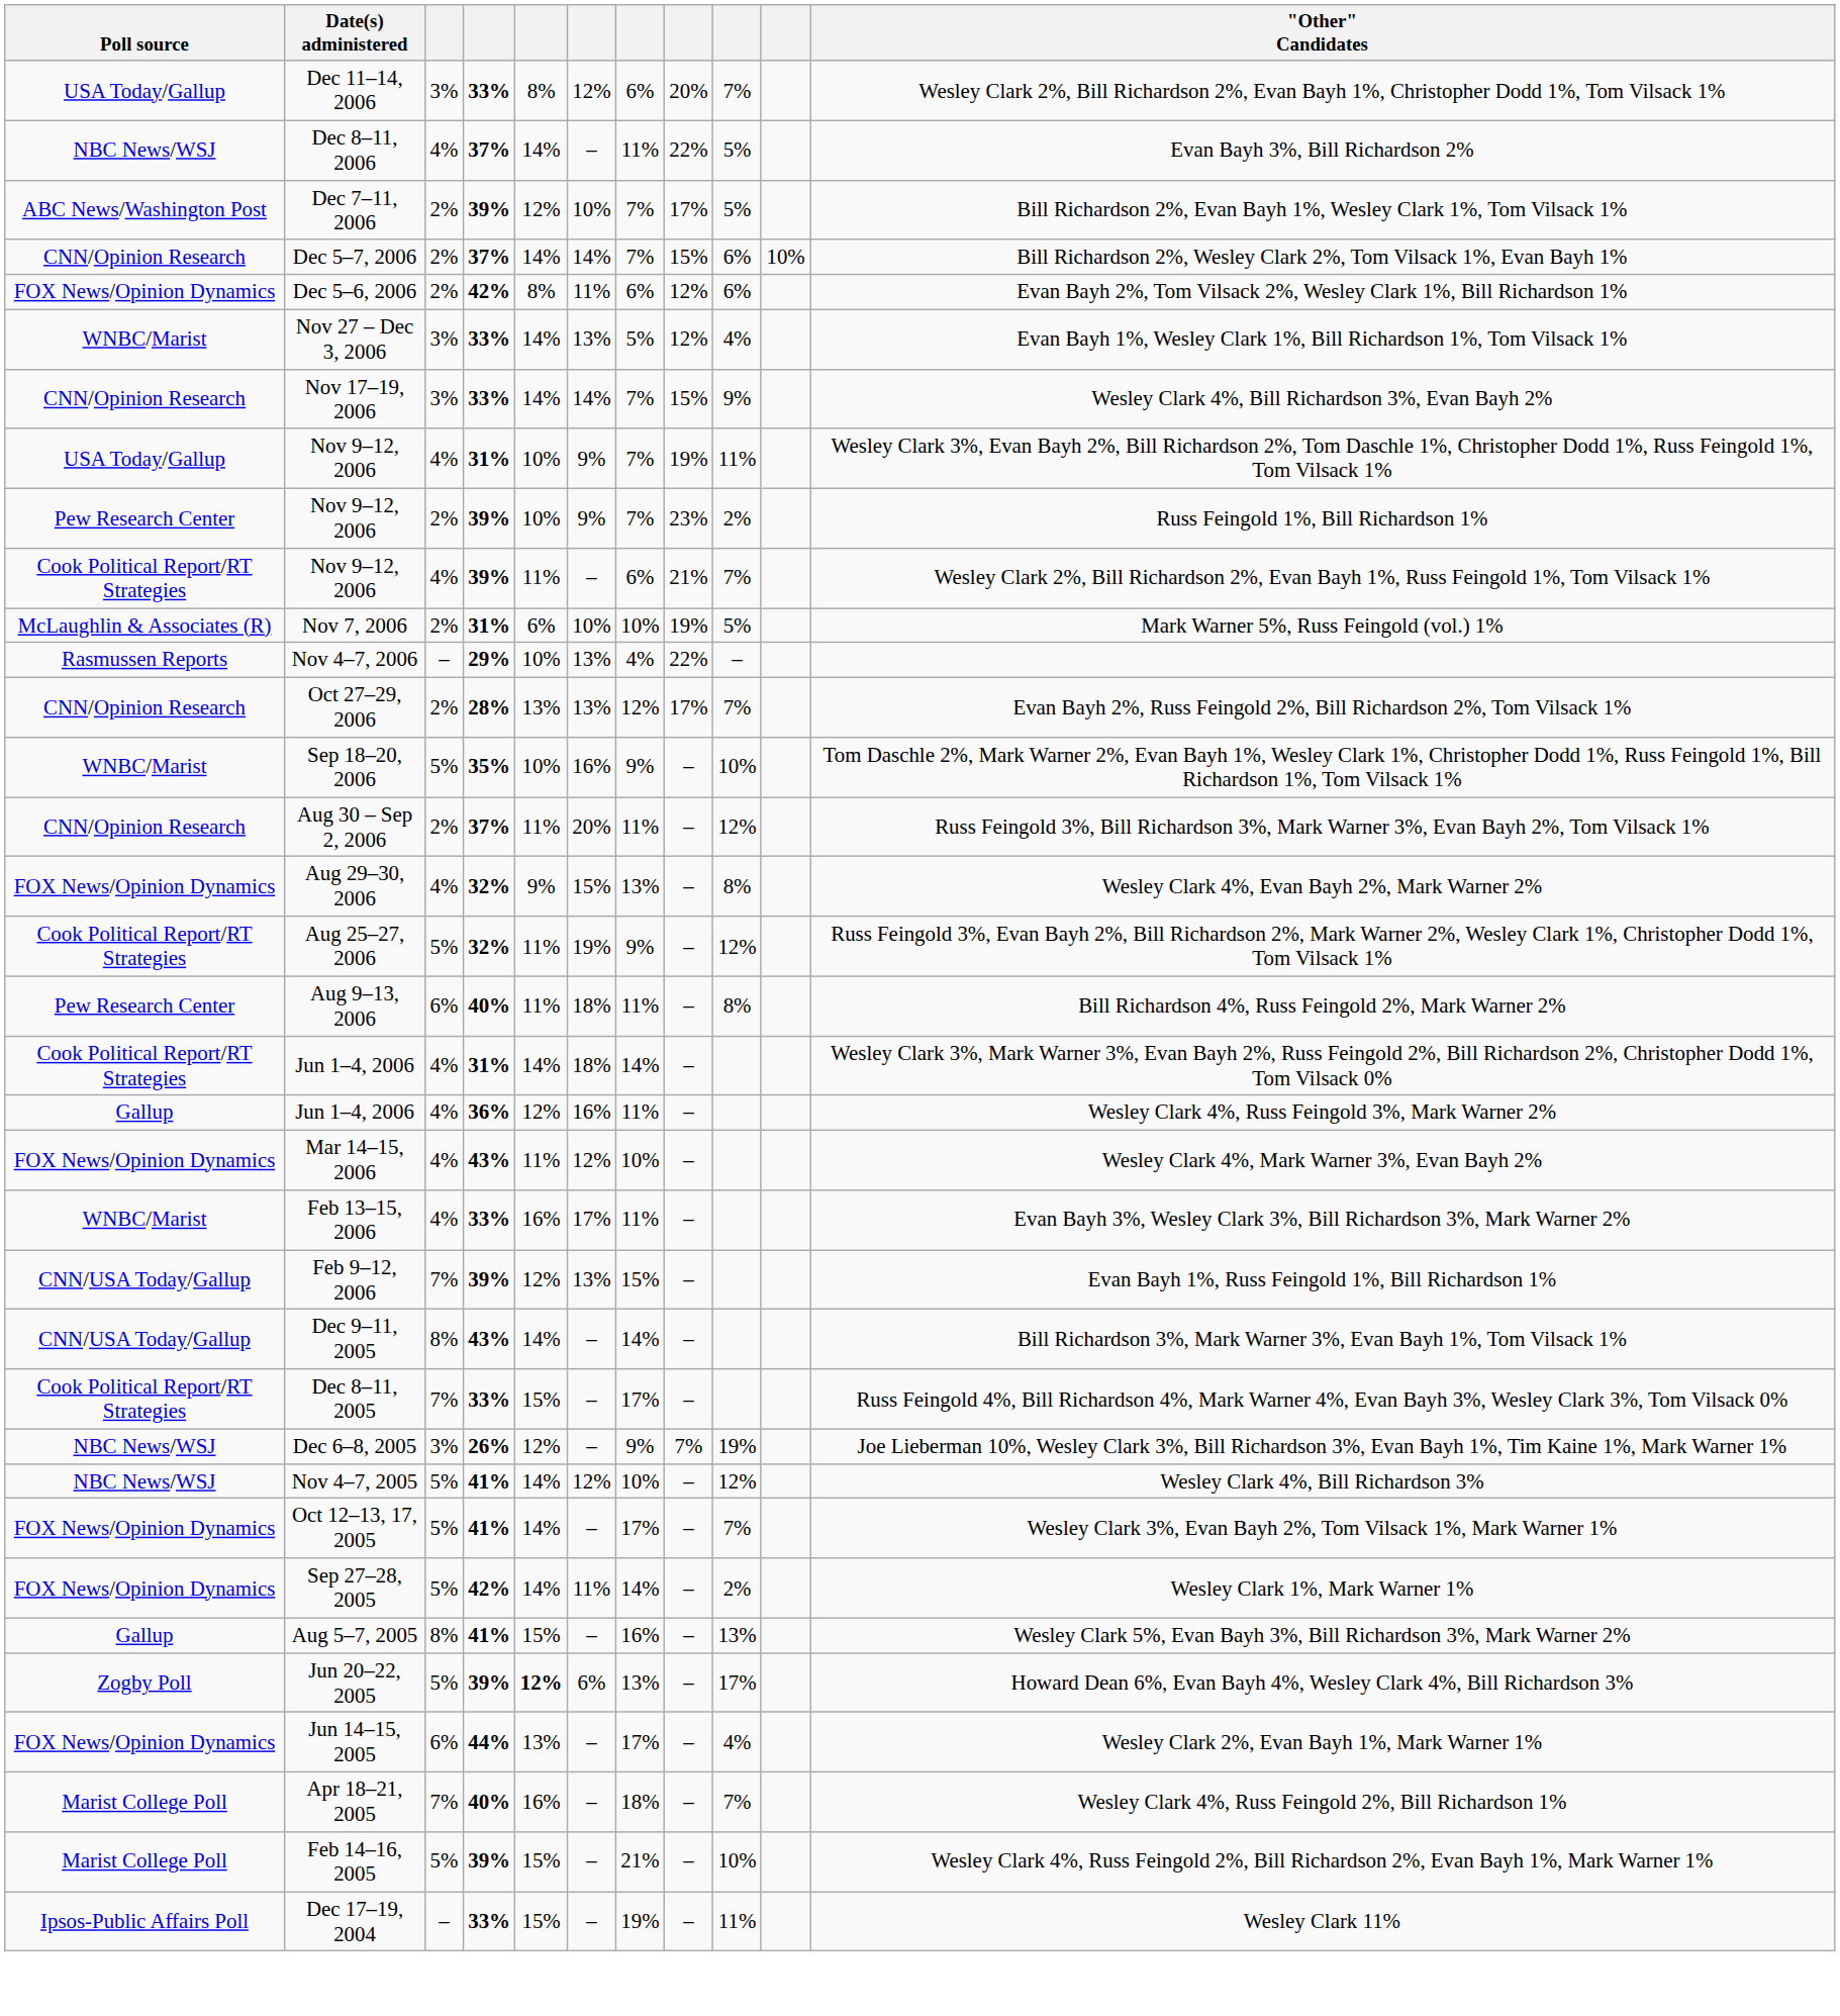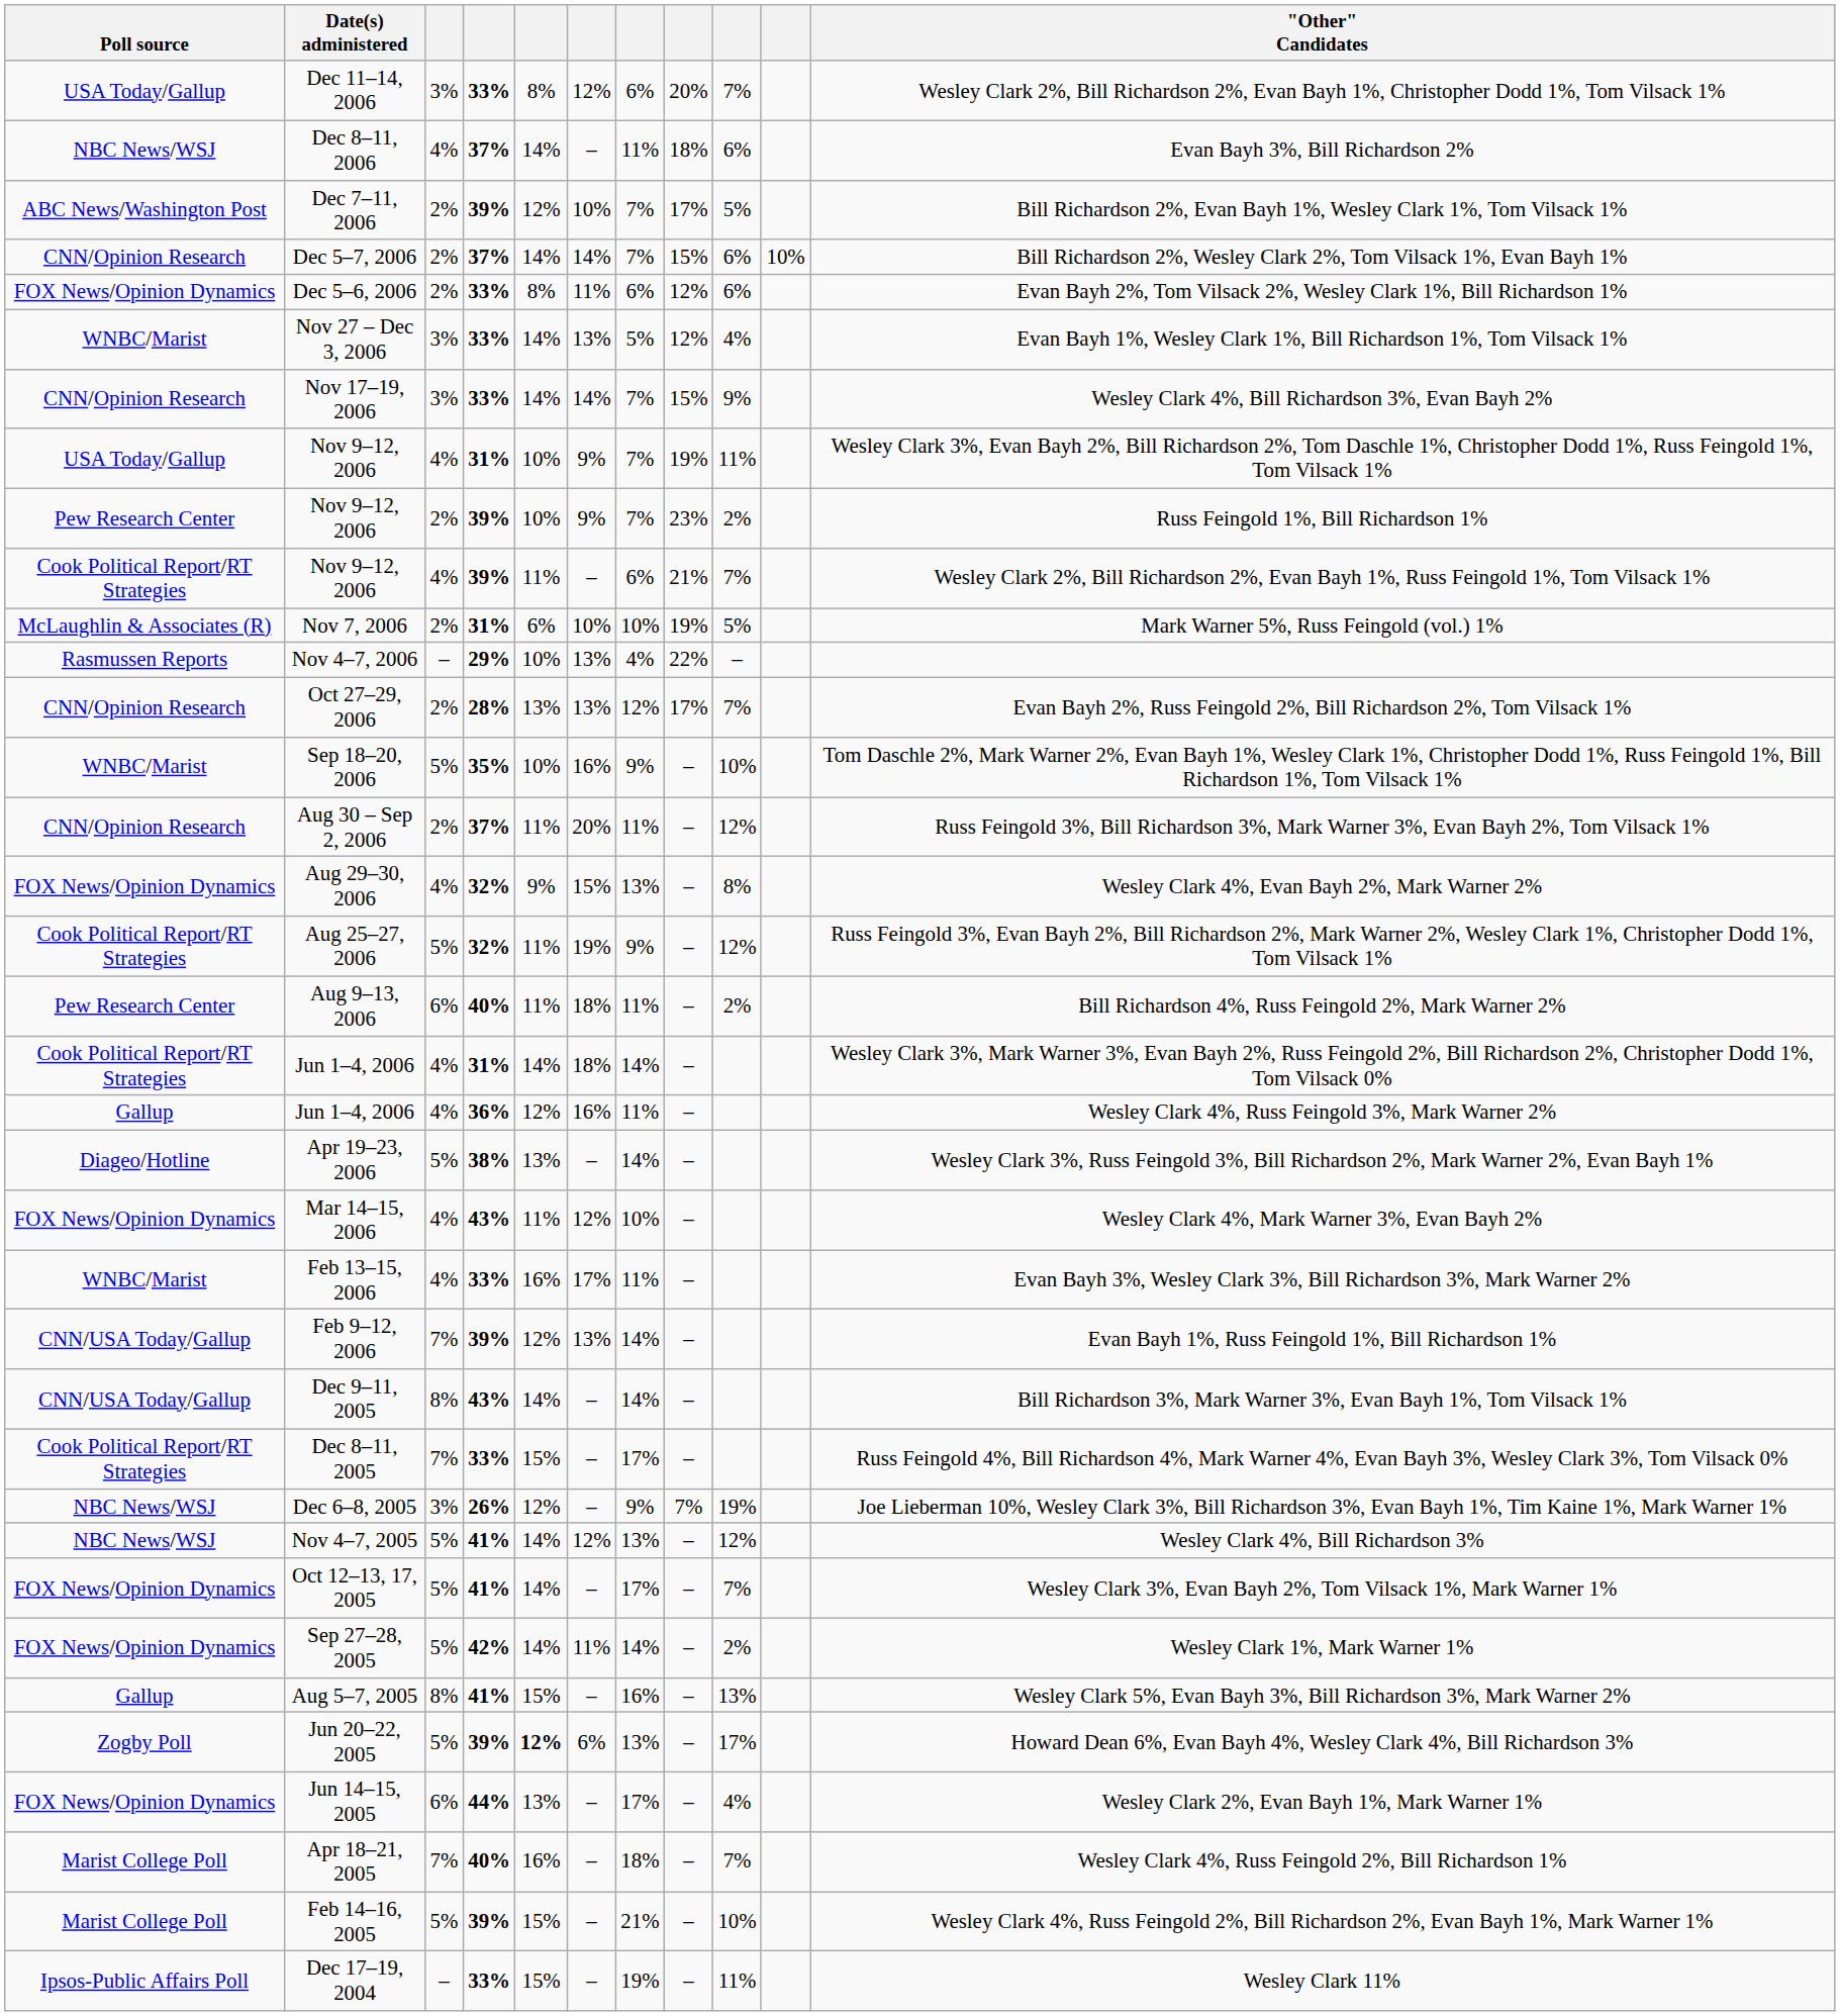Dec 8–11, 2006 | column 8: 22% -> 18%
Dec 8–11, 2006 | column 9: 5% -> 6%
Dec 5–6, 2006 | column 4: 42% -> 33%
Aug 9–13, 2006 | column 9: 8% -> 2%
+ row: Diageo/Hotline | Apr 19–23, 2006 | 5% | 38% | 13% | – | 14% | – | Wesley Clark 3%, Russ Feingold 3%, Bill Richardson 2%, Mark Warner 2%, Evan Bayh 1%
Feb 9–12, 2006 | column 7: 15% -> 14%
Nov 4–7, 2005 | column 7: 10% -> 13%
